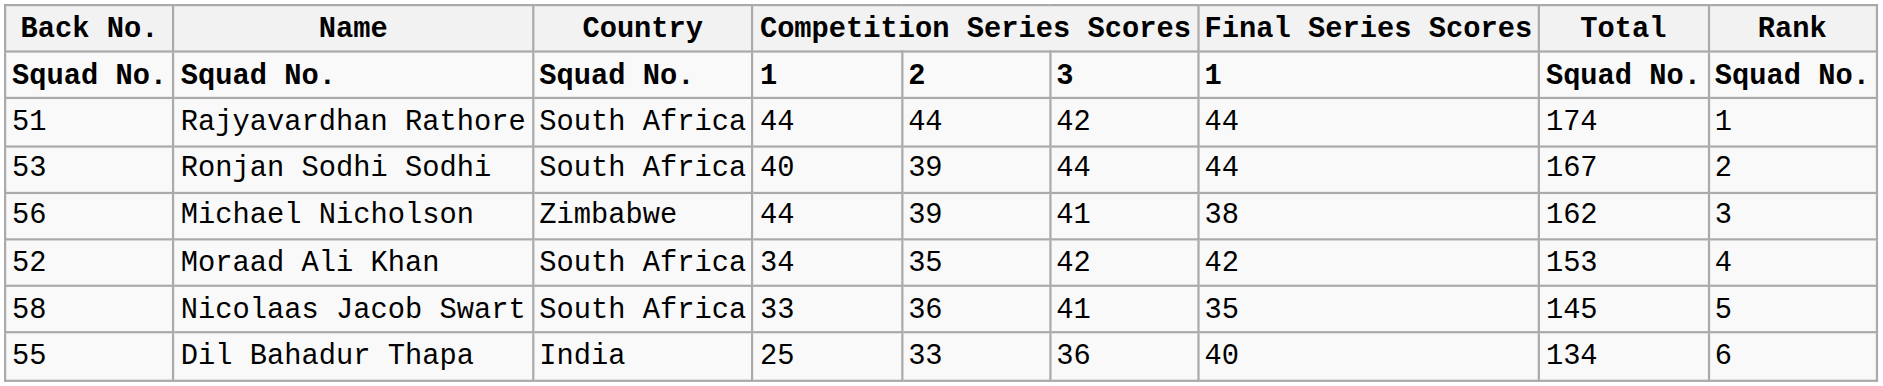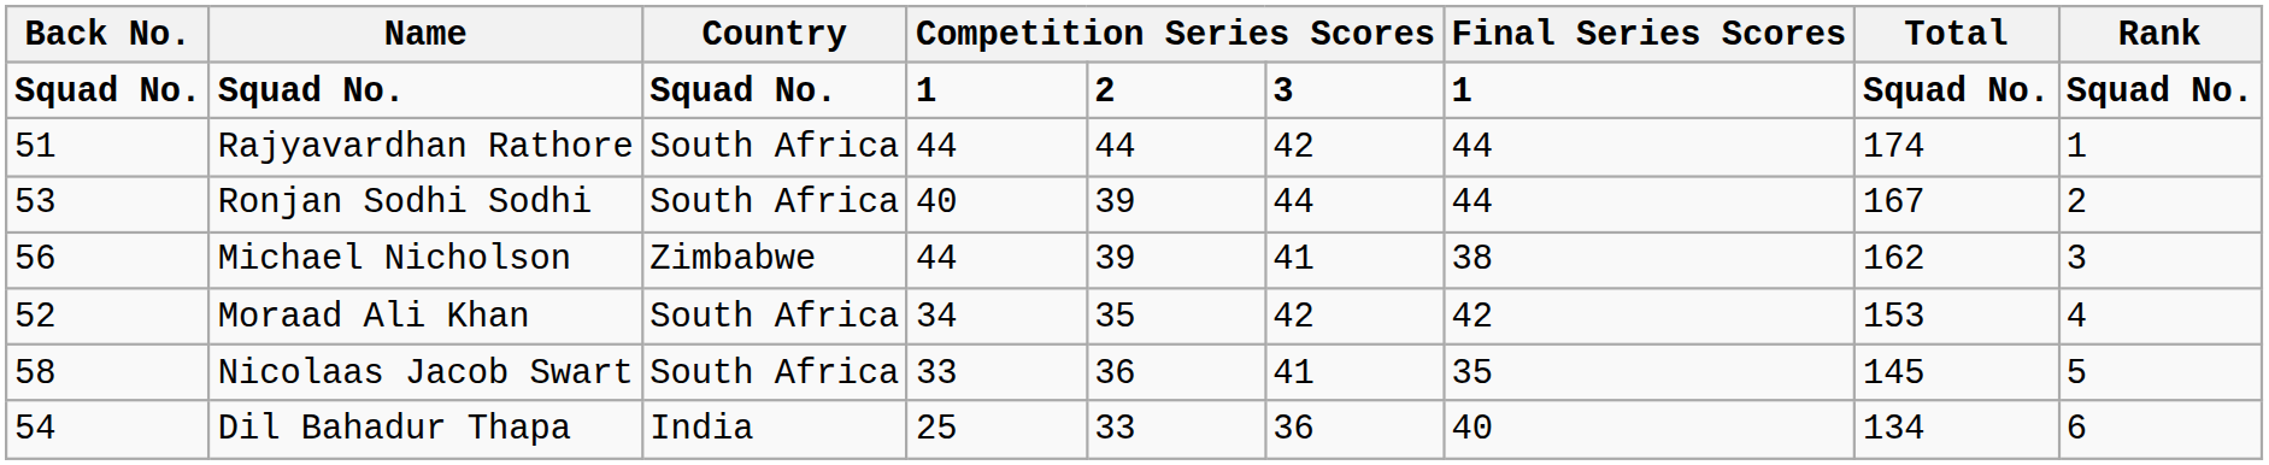Dil Bahadur Thapa | Back No.: 55 -> 54
